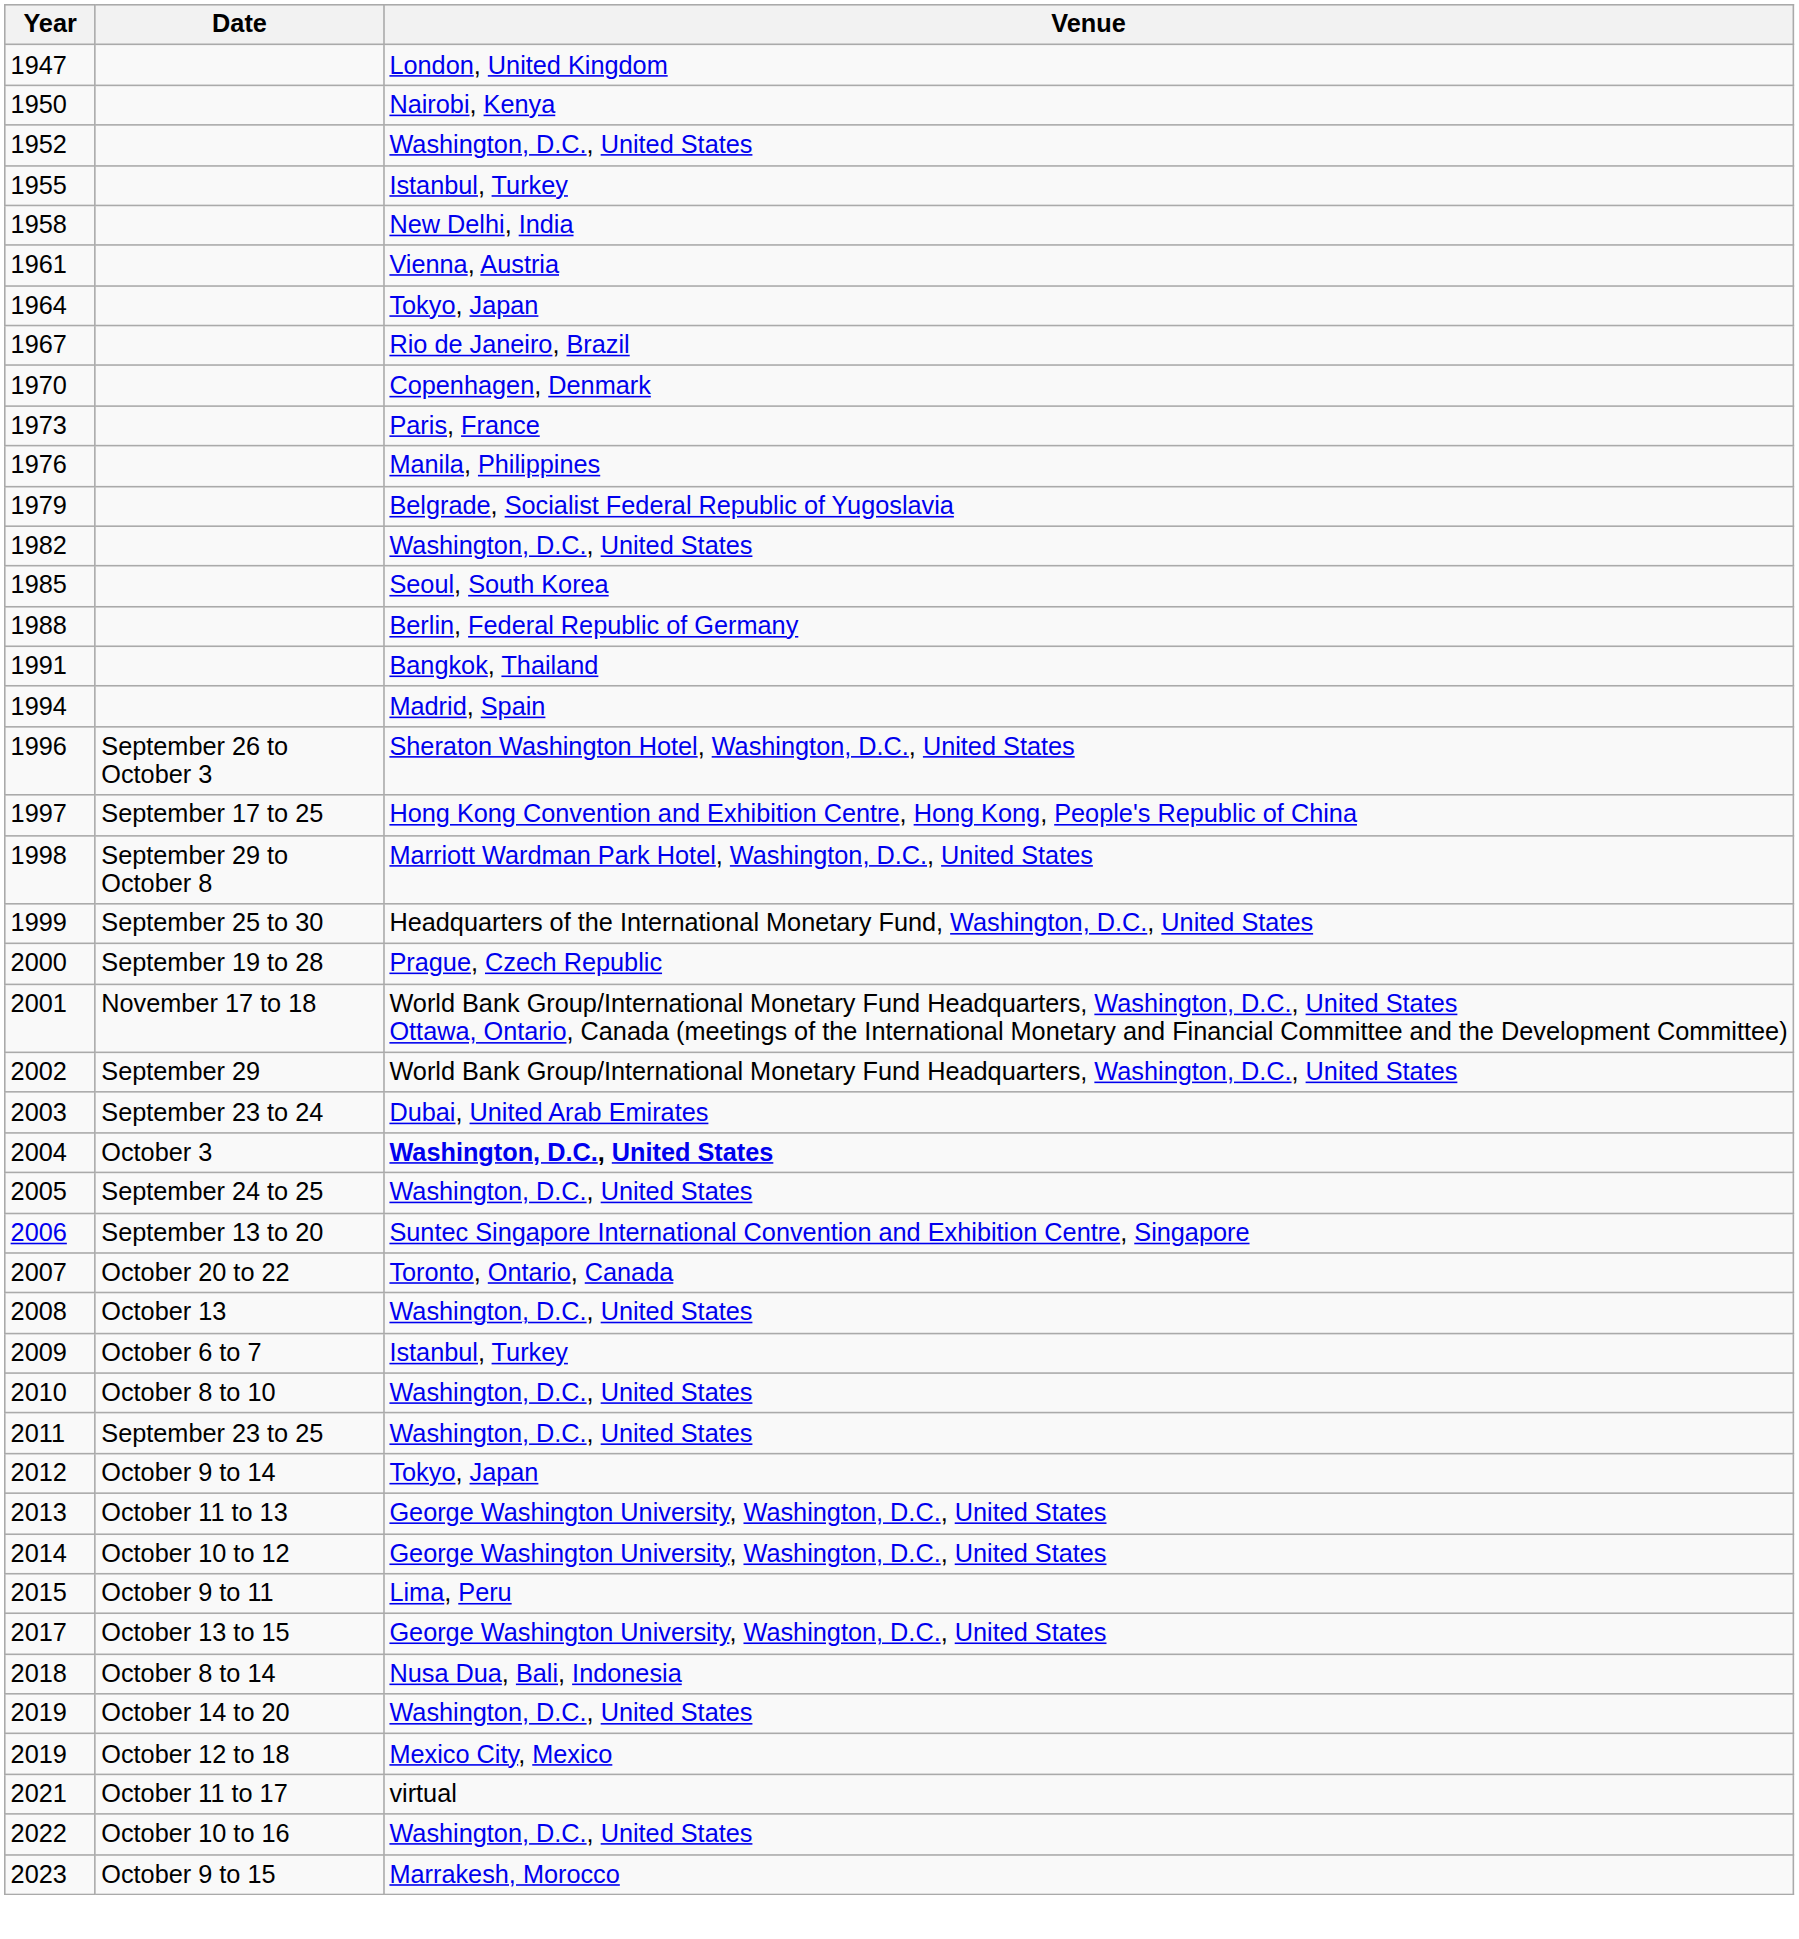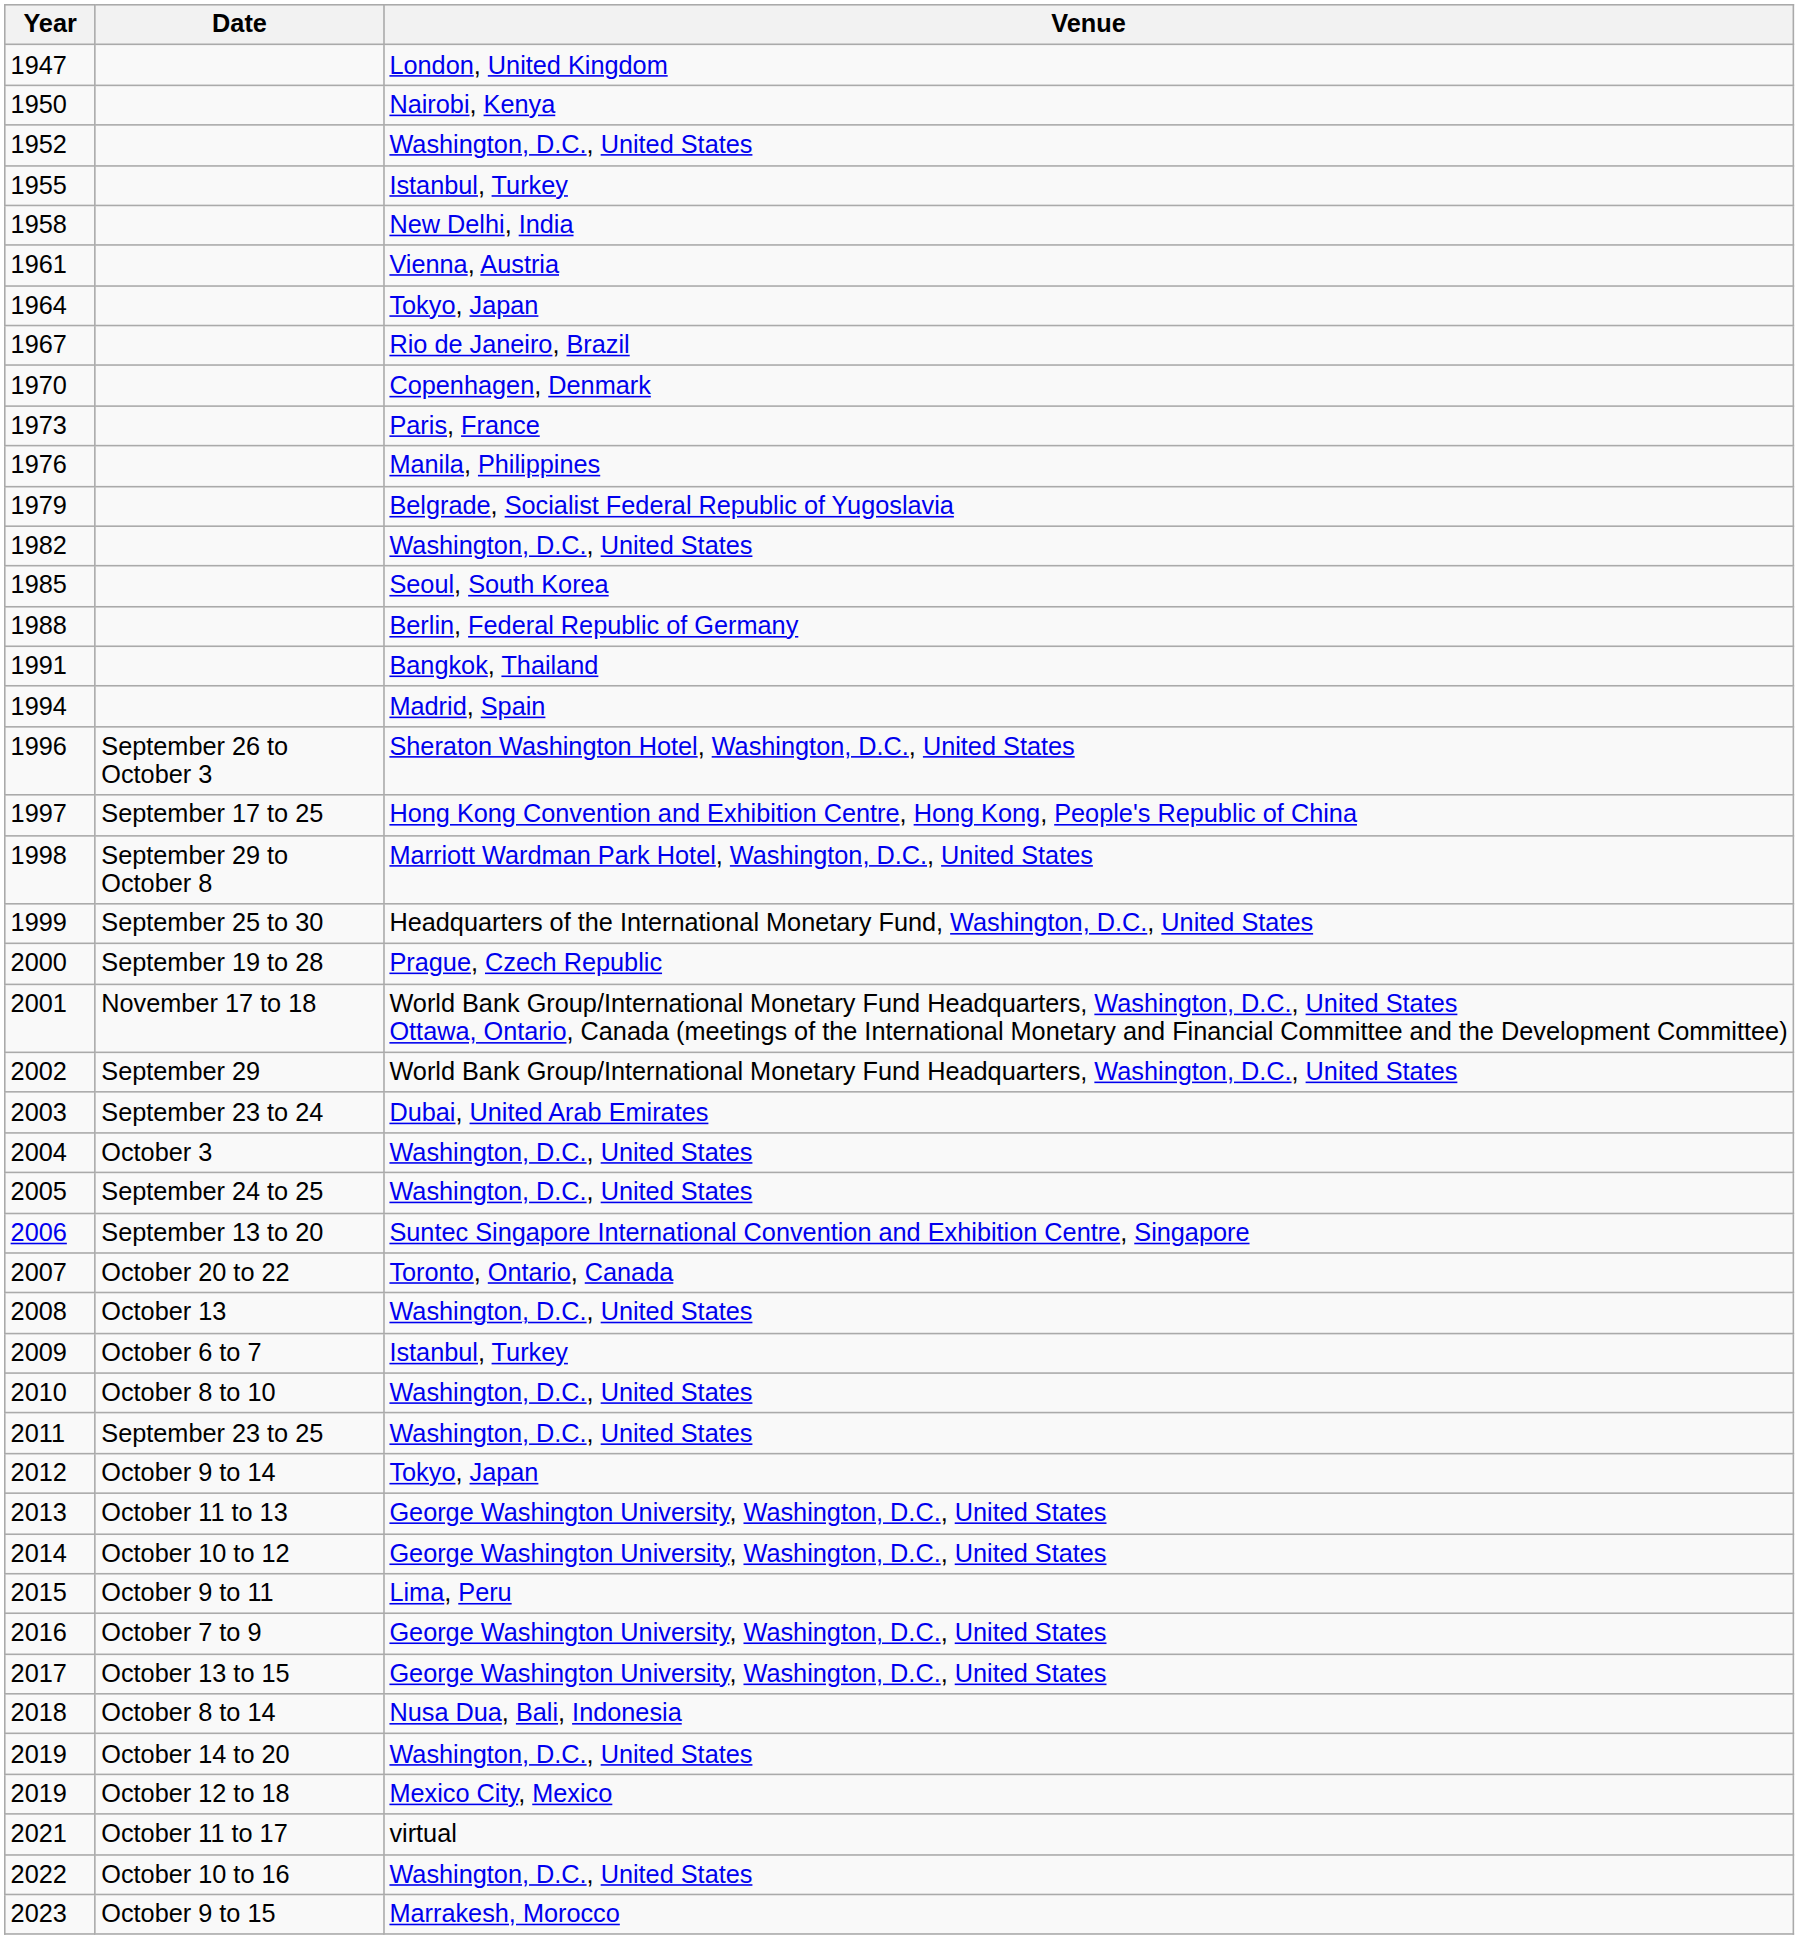2004 | Venue: bold -> normal
+ row: 2016 | October 7 to 9 | George Washington University, Washington, D.C., United States
